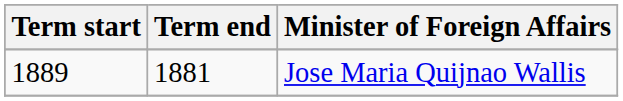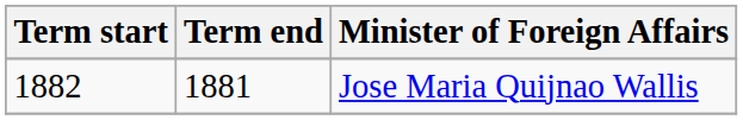Jose Maria Quijnao Wallis | Term start: 1889 -> 1882
